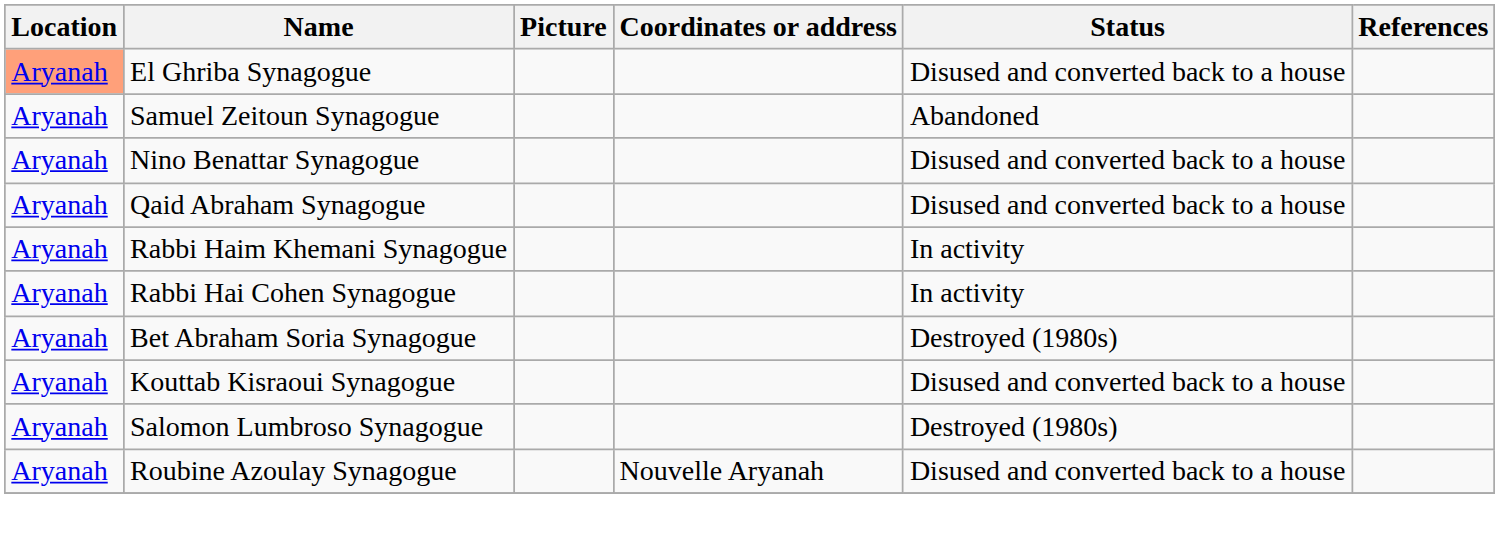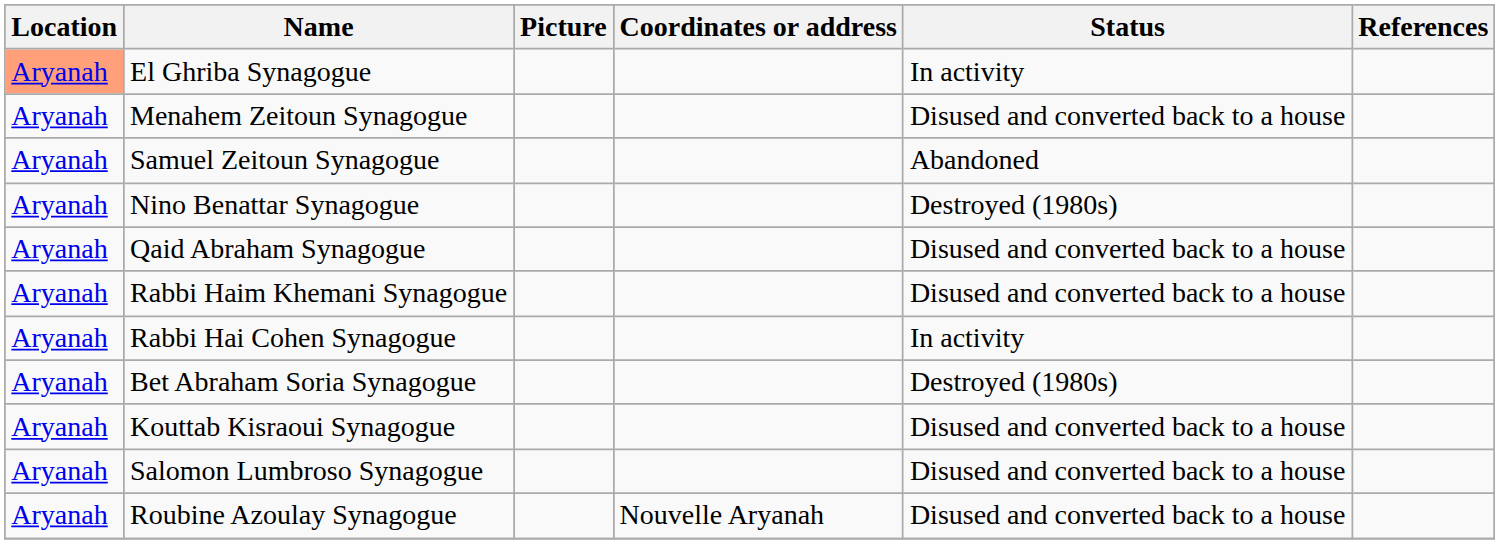El Ghriba Synagogue | Status: Disused and converted back to a house -> In activity
+ row: Aryanah | Menahem Zeitoun Synagogue | Disused and converted back to a house
Nino Benattar Synagogue | Status: Disused and converted back to a house -> Destroyed (1980s)
Rabbi Haim Khemani Synagogue | Status: In activity -> Disused and converted back to a house
Salomon Lumbroso Synagogue | Status: Destroyed (1980s) -> Disused and converted back to a house
